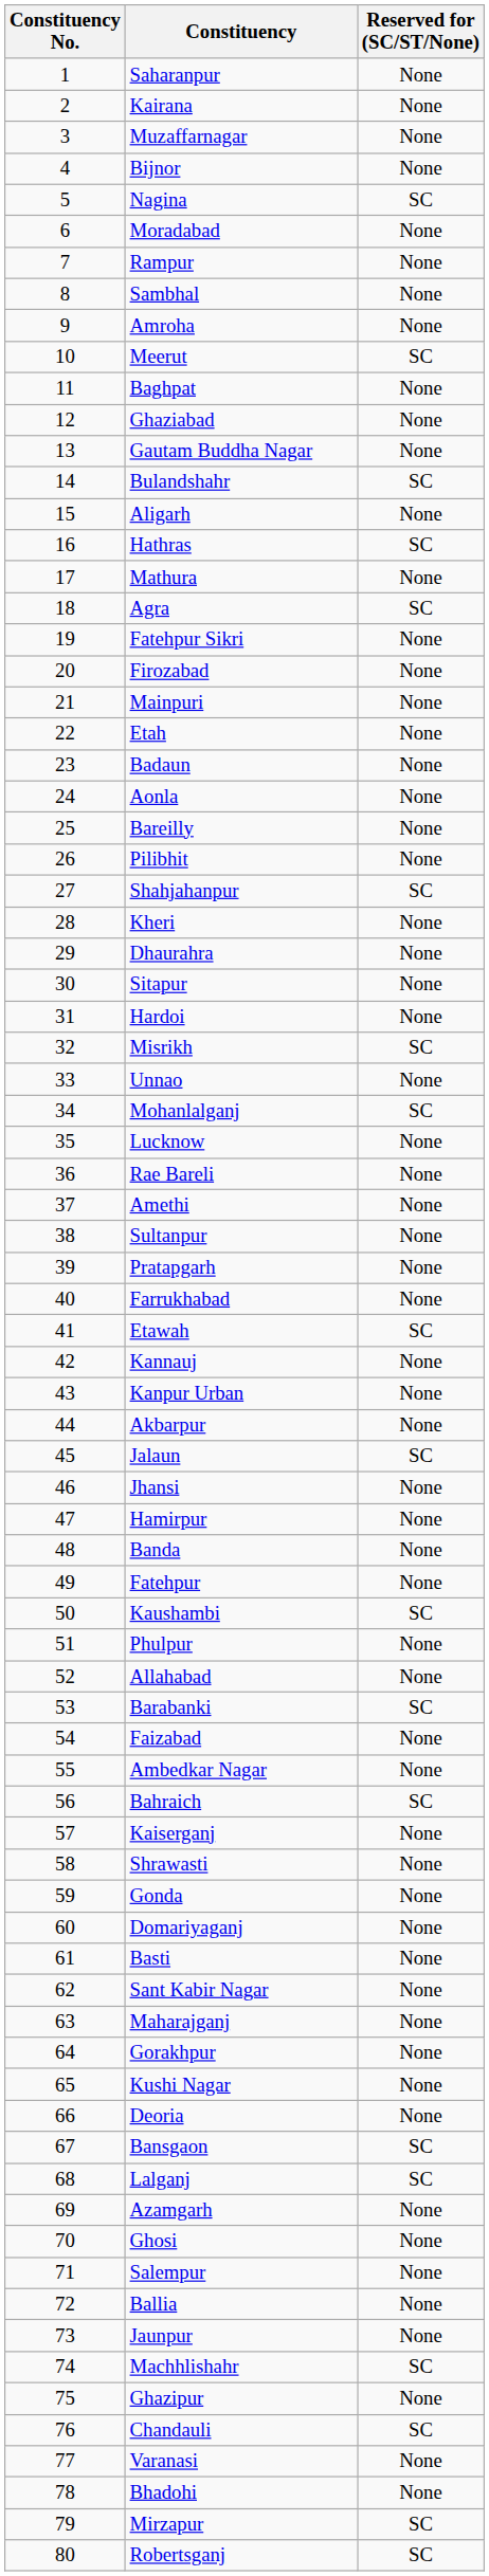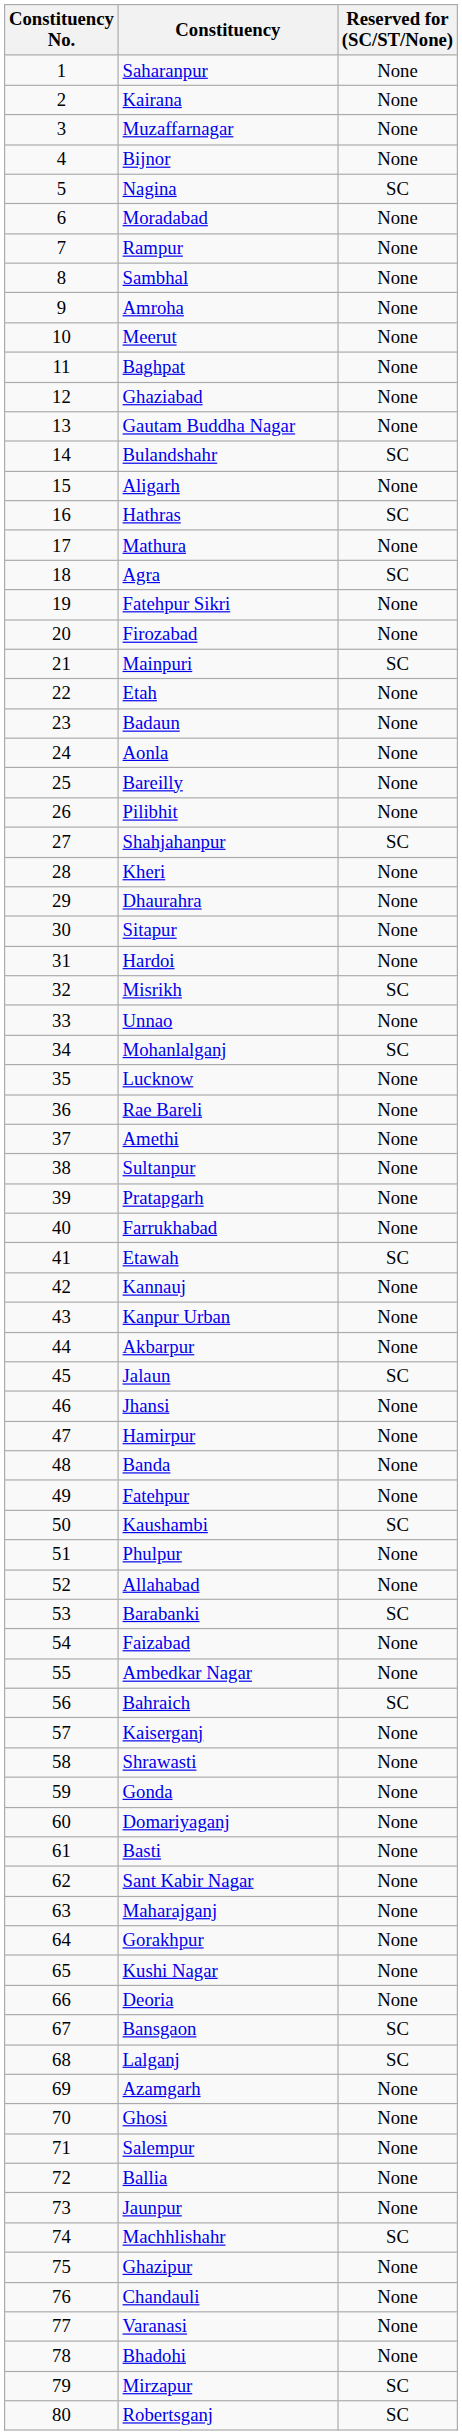Meerut | Reserved for (SC/ST/None): SC -> None
Mainpuri | Reserved for (SC/ST/None): None -> SC
Chandauli | Reserved for (SC/ST/None): SC -> None
